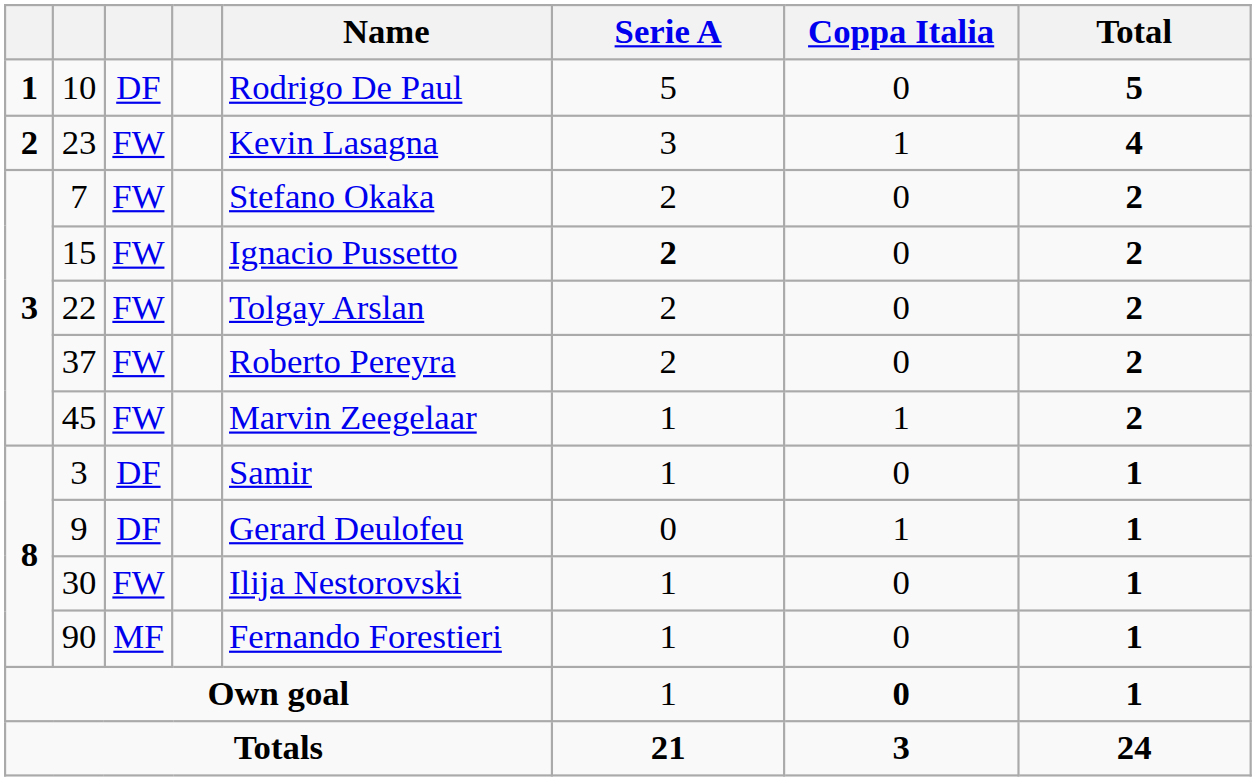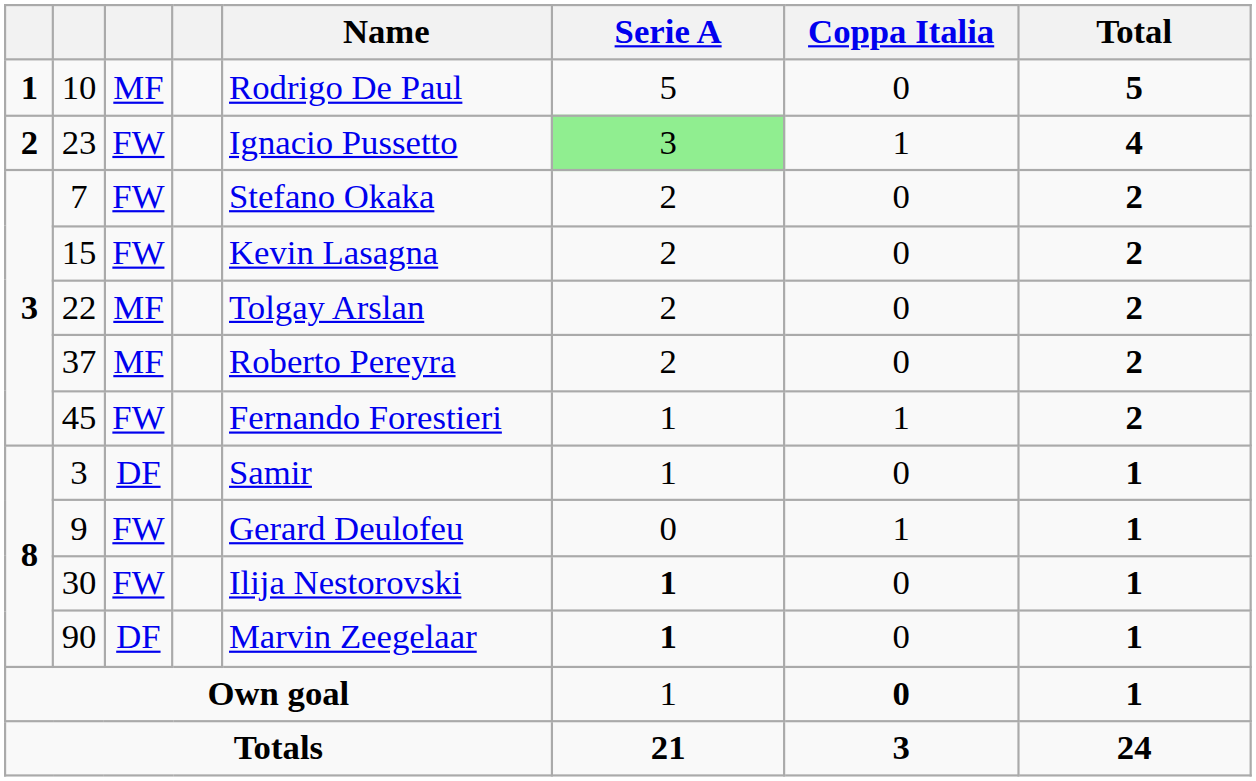10 | column 3: DF -> MF
23 | Name: Kevin Lasagna -> Ignacio Pussetto
23 | Serie A: no background -> lightgreen background
15 | Name: Ignacio Pussetto -> Kevin Lasagna
15 | Serie A: bold -> normal
22 | column 3: FW -> MF
37 | column 3: FW -> MF
45 | Name: Marvin Zeegelaar -> Fernando Forestieri
9 | column 3: DF -> FW
30 | Serie A: normal -> bold
90 | column 3: MF -> DF
90 | Name: Fernando Forestieri -> Marvin Zeegelaar
90 | Serie A: normal -> bold
